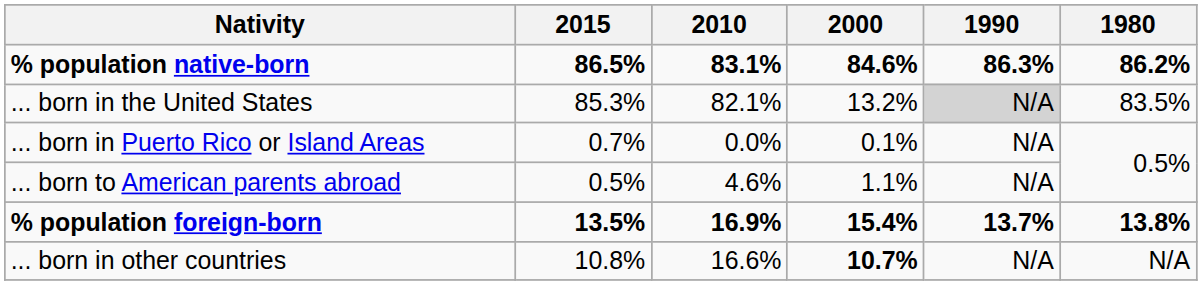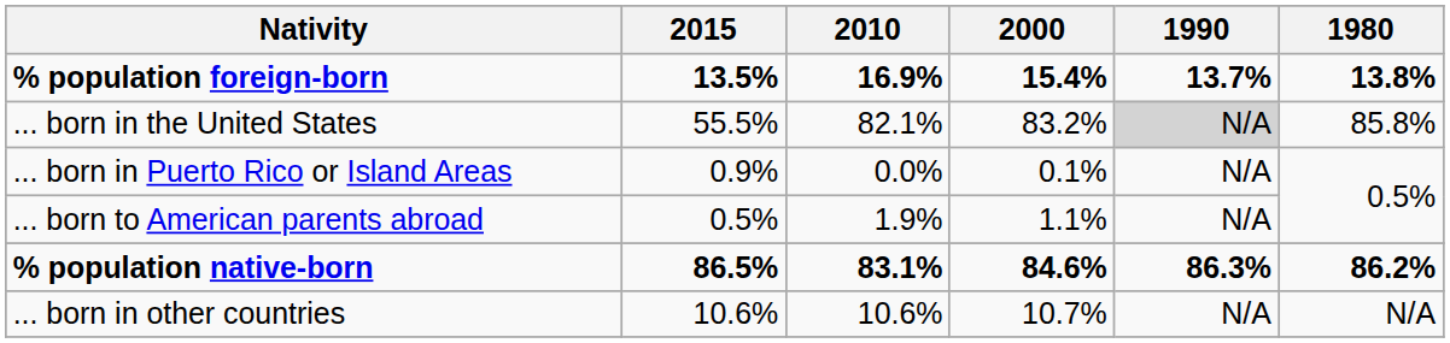rows swapped: % population native-born <-> % population foreign-born
... born in the United States | 2015: 85.3% -> 55.5%
... born in the United States | 2000: 13.2% -> 83.2%
... born in the United States | 1980: 83.5% -> 85.8%
... born in Puerto Rico or Island Areas | 2015: 0.7% -> 0.9%
... born to American parents abroad | 2010: 4.6% -> 1.9%
... born in other countries | 2015: 10.8% -> 10.6%
... born in other countries | 2010: 16.6% -> 10.6%
... born in other countries | 2000: bold -> normal
